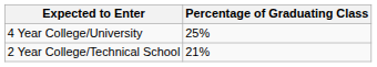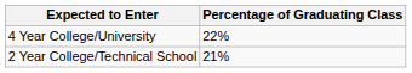4 Year College/University | Percentage of Graduating Class: 25% -> 22%
